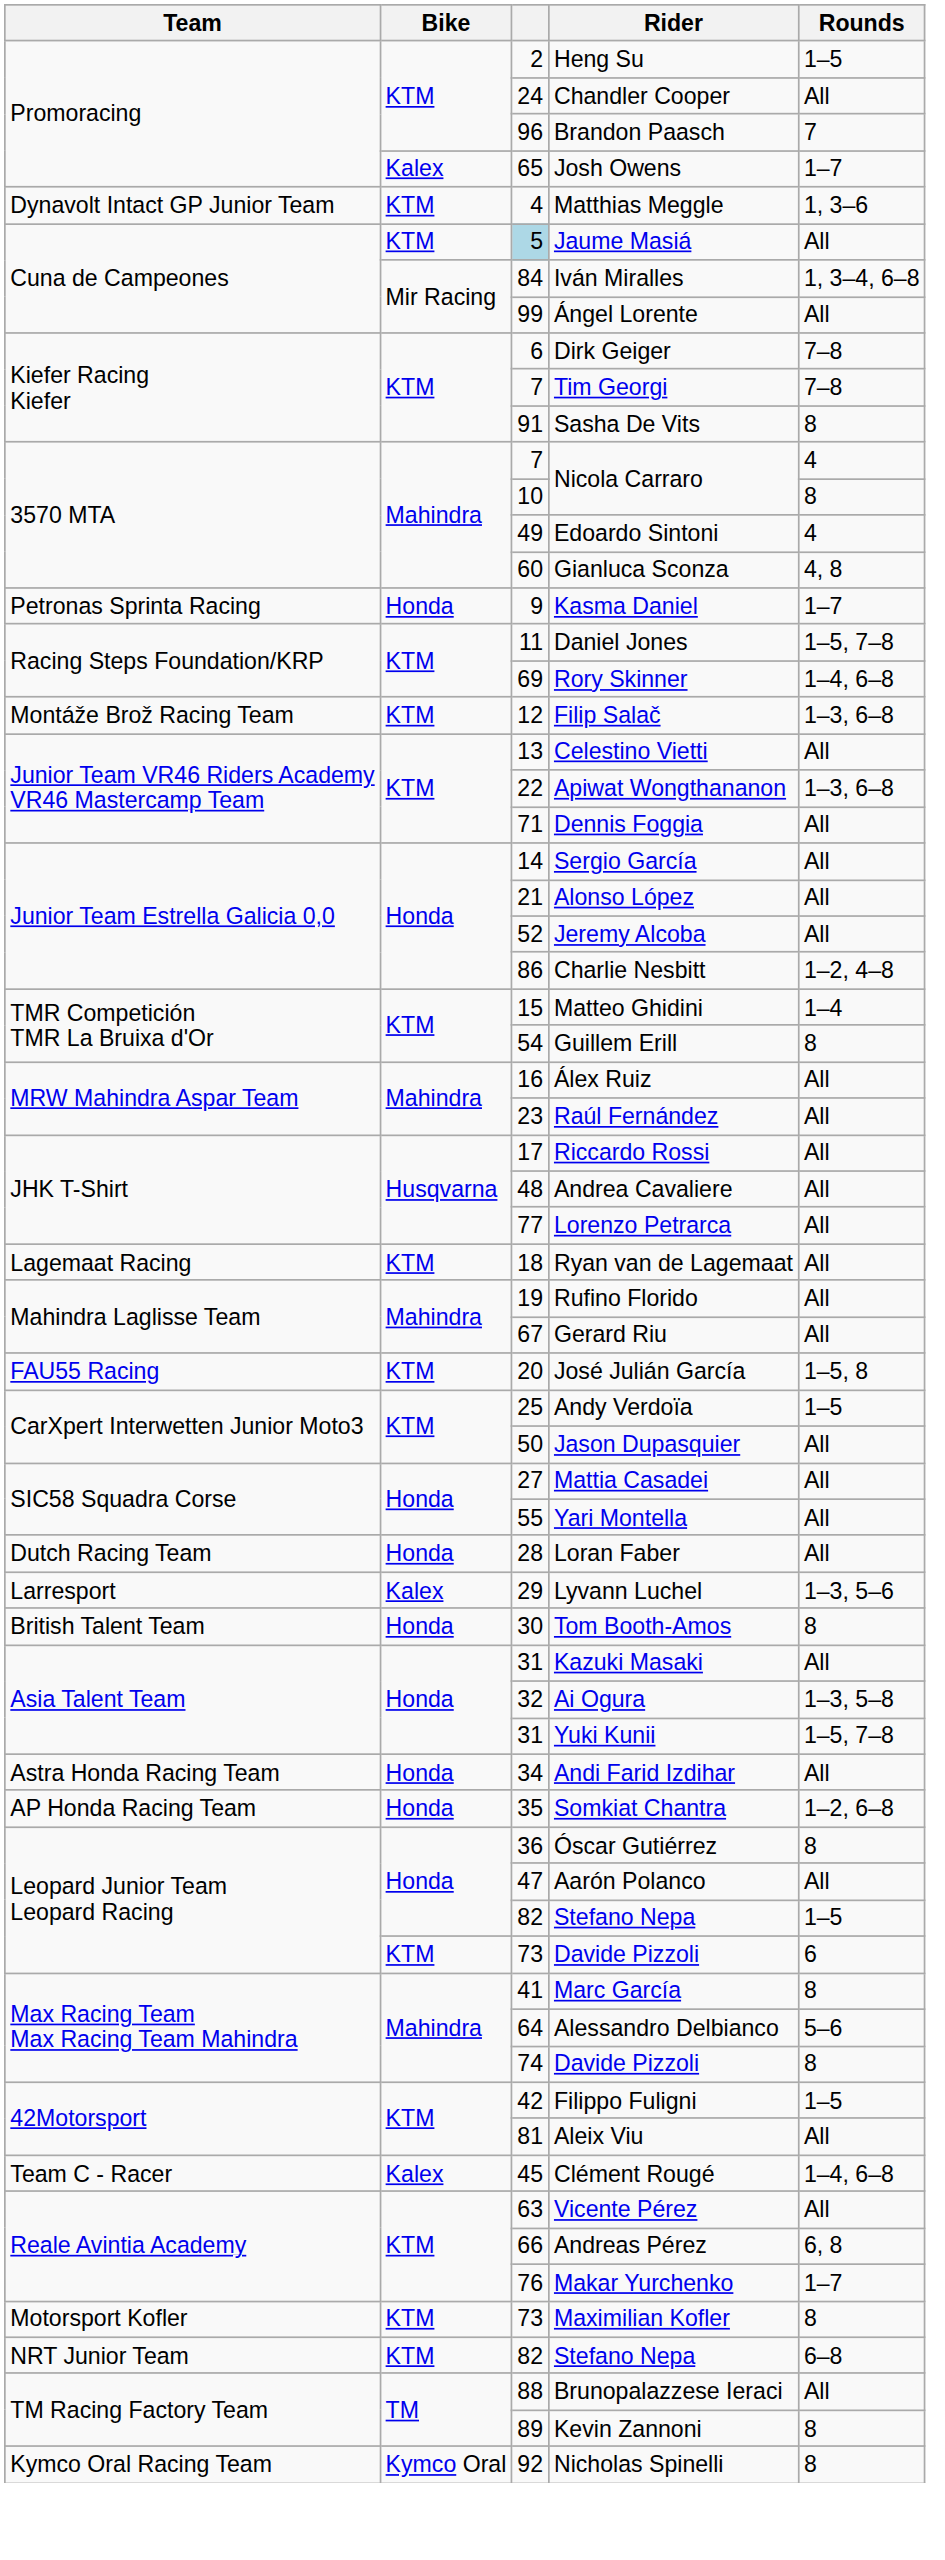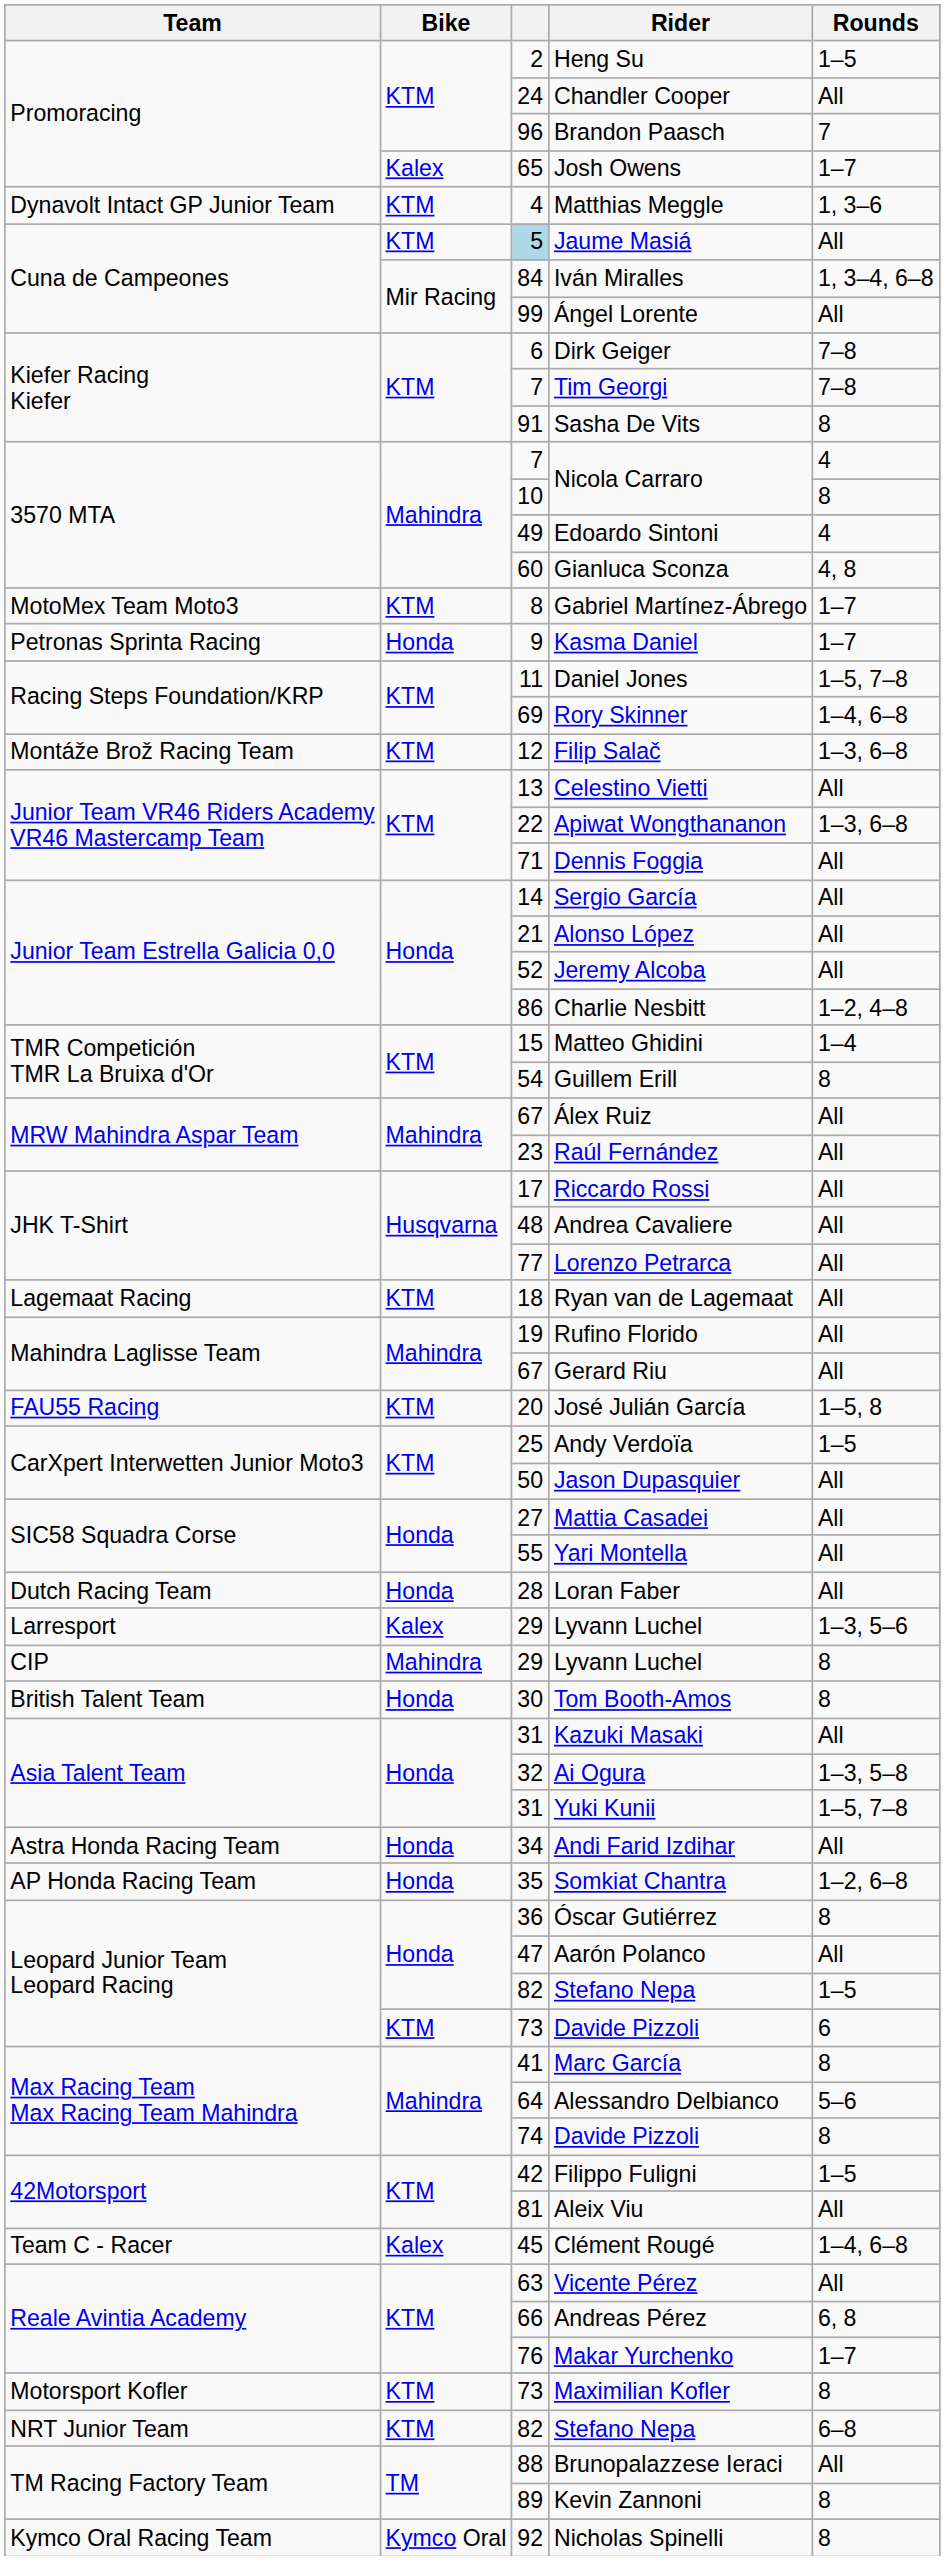+ row: MotoMex Team Moto3 | KTM | 8 | Gabriel Martínez-Ábrego | 1–7
Álex Ruiz | column 3: 16 -> 67
+ row: CIP | Mahindra | 29 | Lyvann Luchel | 8
